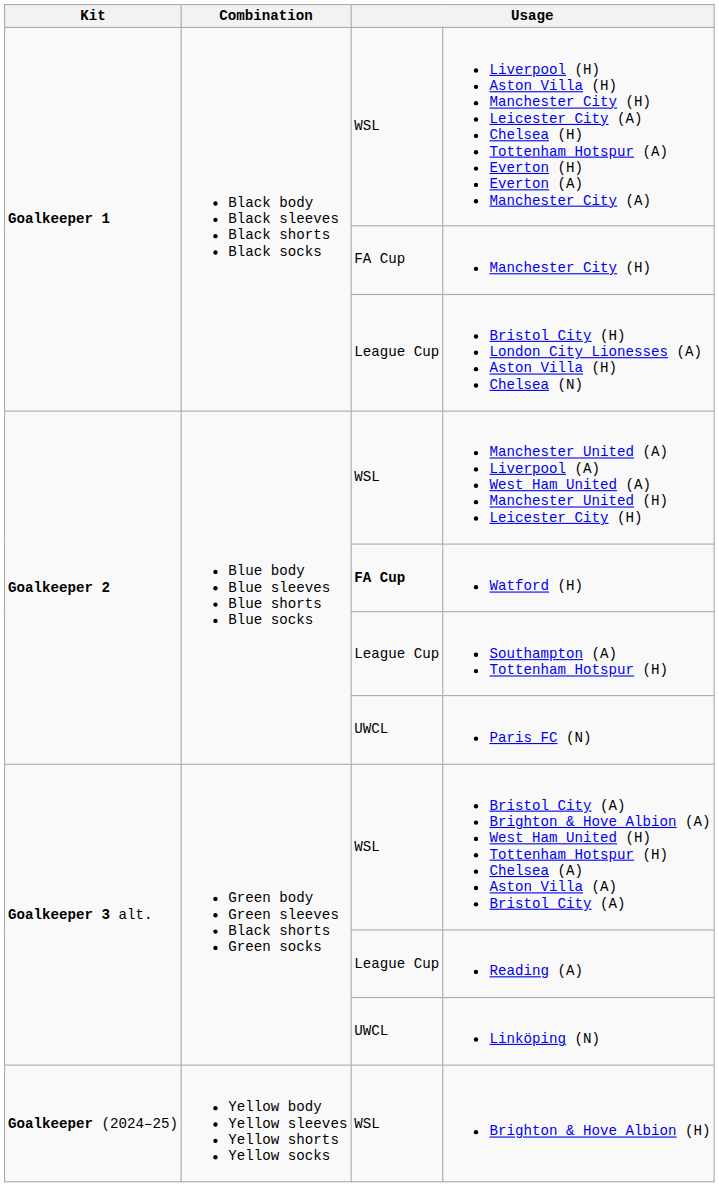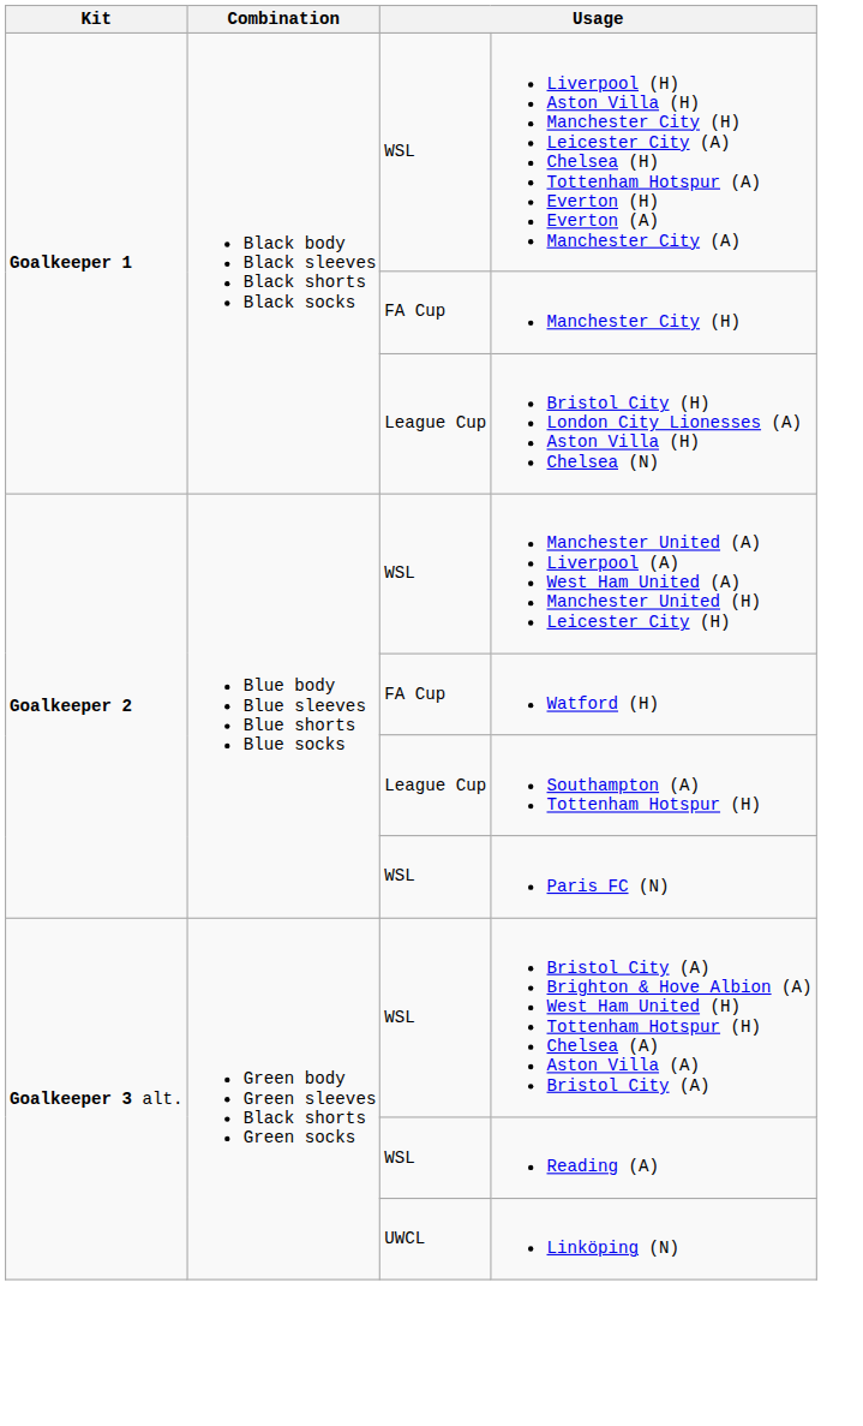Watford (H) | column 3: bold -> normal
Paris FC (N) | column 3: UWCL -> WSL
Reading (A) | column 3: League Cup -> WSL
- row: Goalkeeper (2024–25) | Yellow body Yellow sleeves Yellow shorts Yellow socks | WSL | Brighton & Hove Albion (H)
